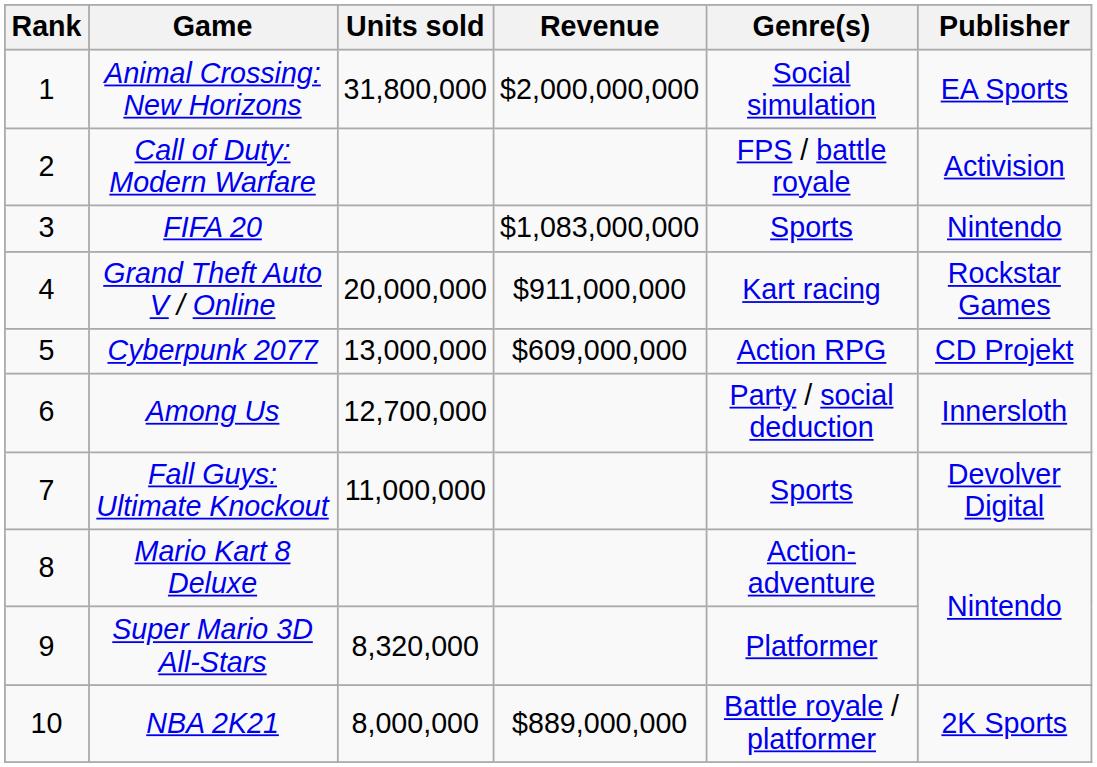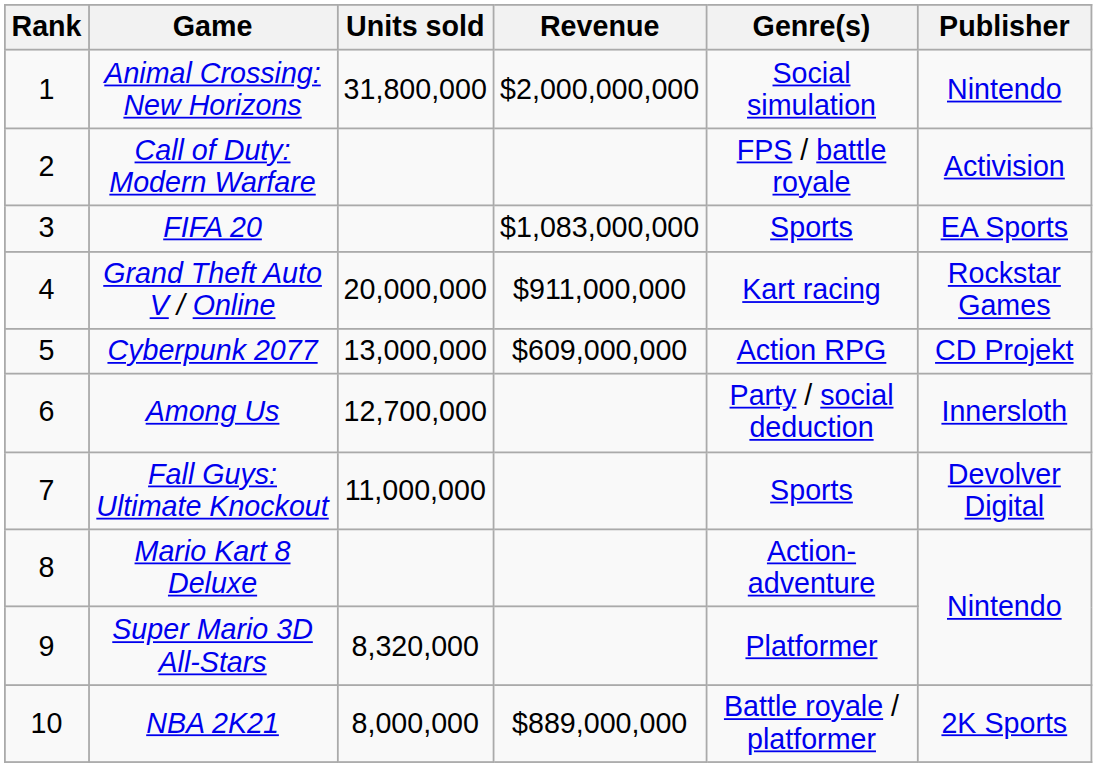Animal Crossing: New Horizons | Publisher: EA Sports -> Nintendo
FIFA 20 | Publisher: Nintendo -> EA Sports
